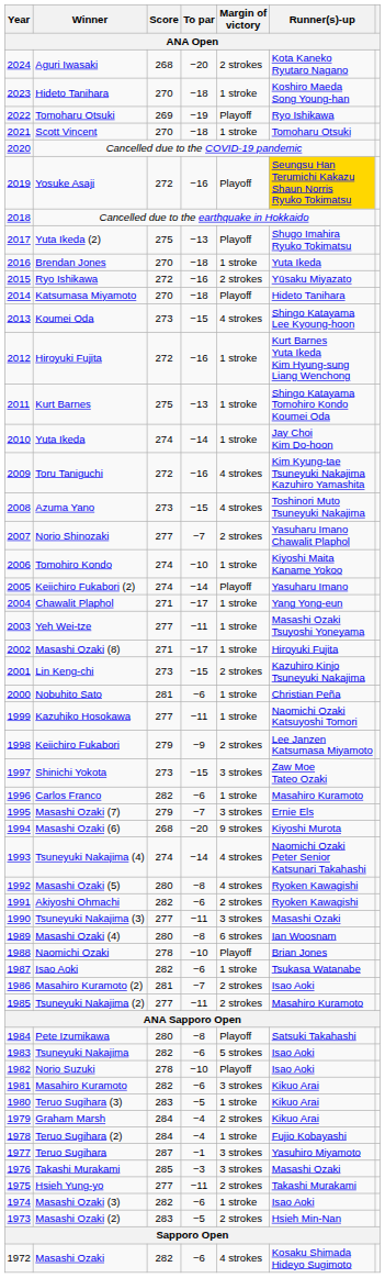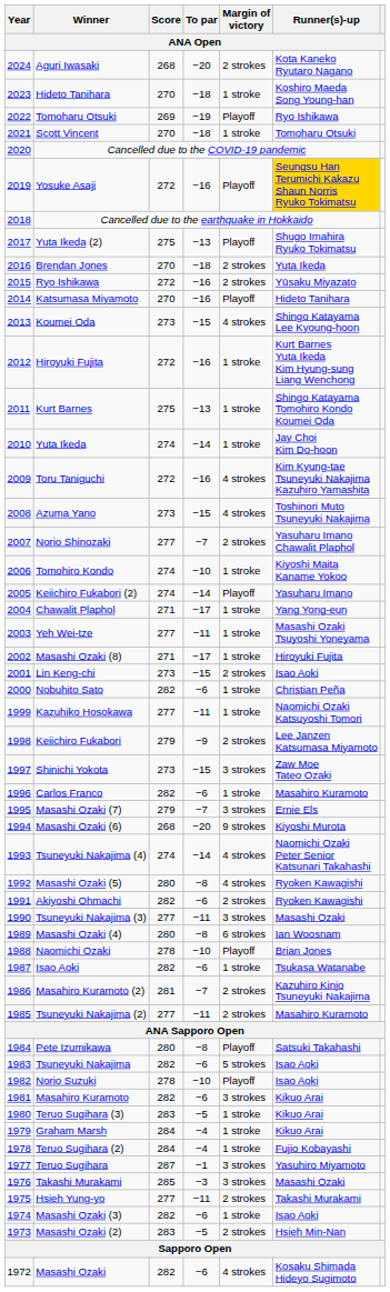Brendan Jones | Margin of victory: 1 stroke -> 2 strokes
Katsumasa Miyamoto | To par: −18 -> −16
Lin Keng-chi | Runner(s)-up: Kazuhiro Kinjo Tsuneyuki Nakajima -> Isao Aoki
Nobuhito Sato | Score: 281 -> 282
Masahiro Kuramoto (2) | Runner(s)-up: Isao Aoki -> Kazuhiro Kinjo Tsuneyuki Nakajima
Graham Marsh | Margin of victory: 2 strokes -> 1 stroke
